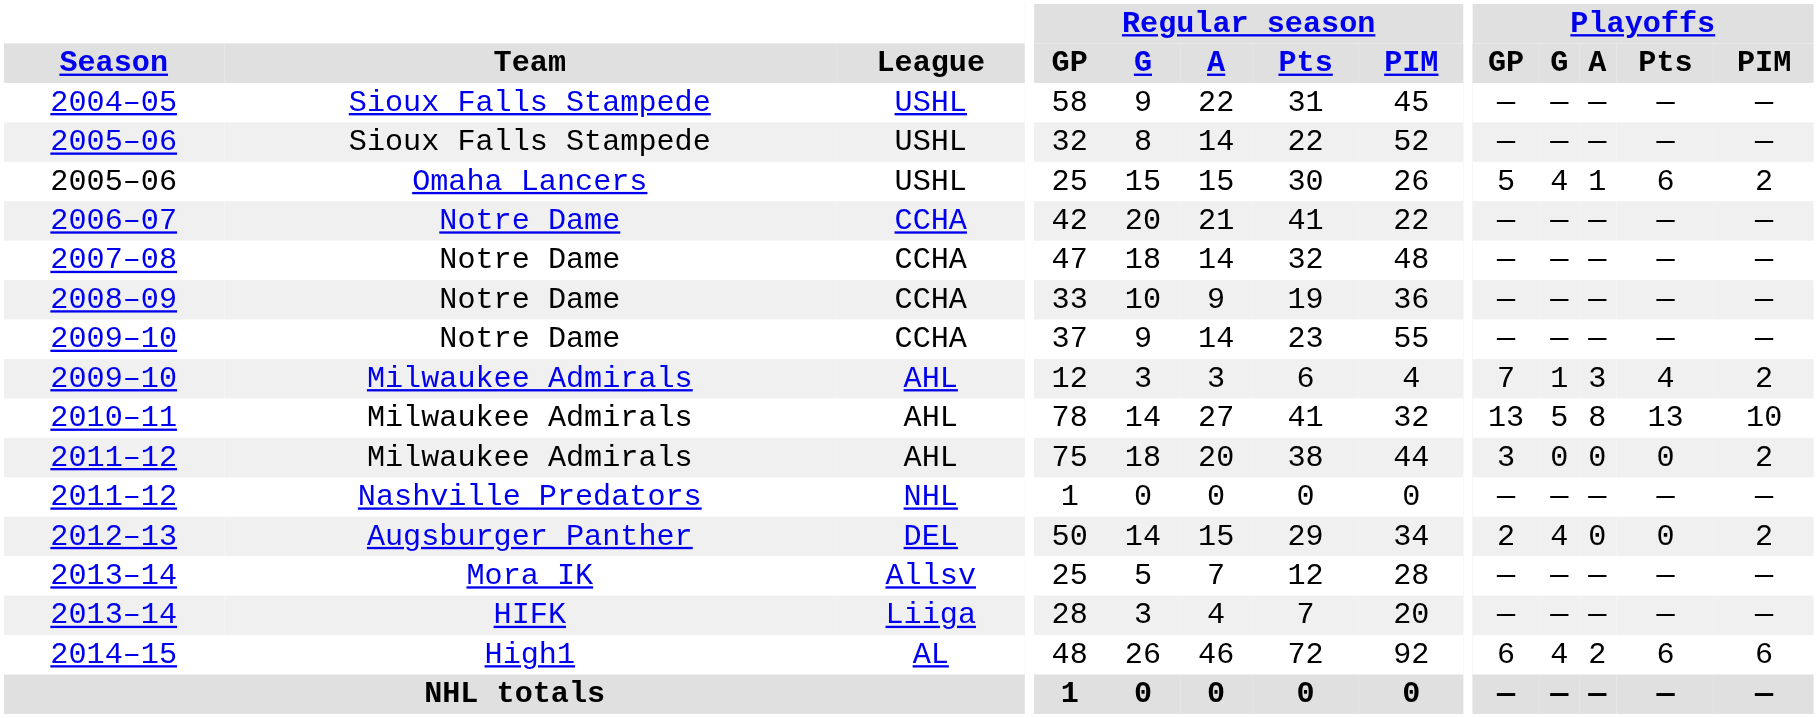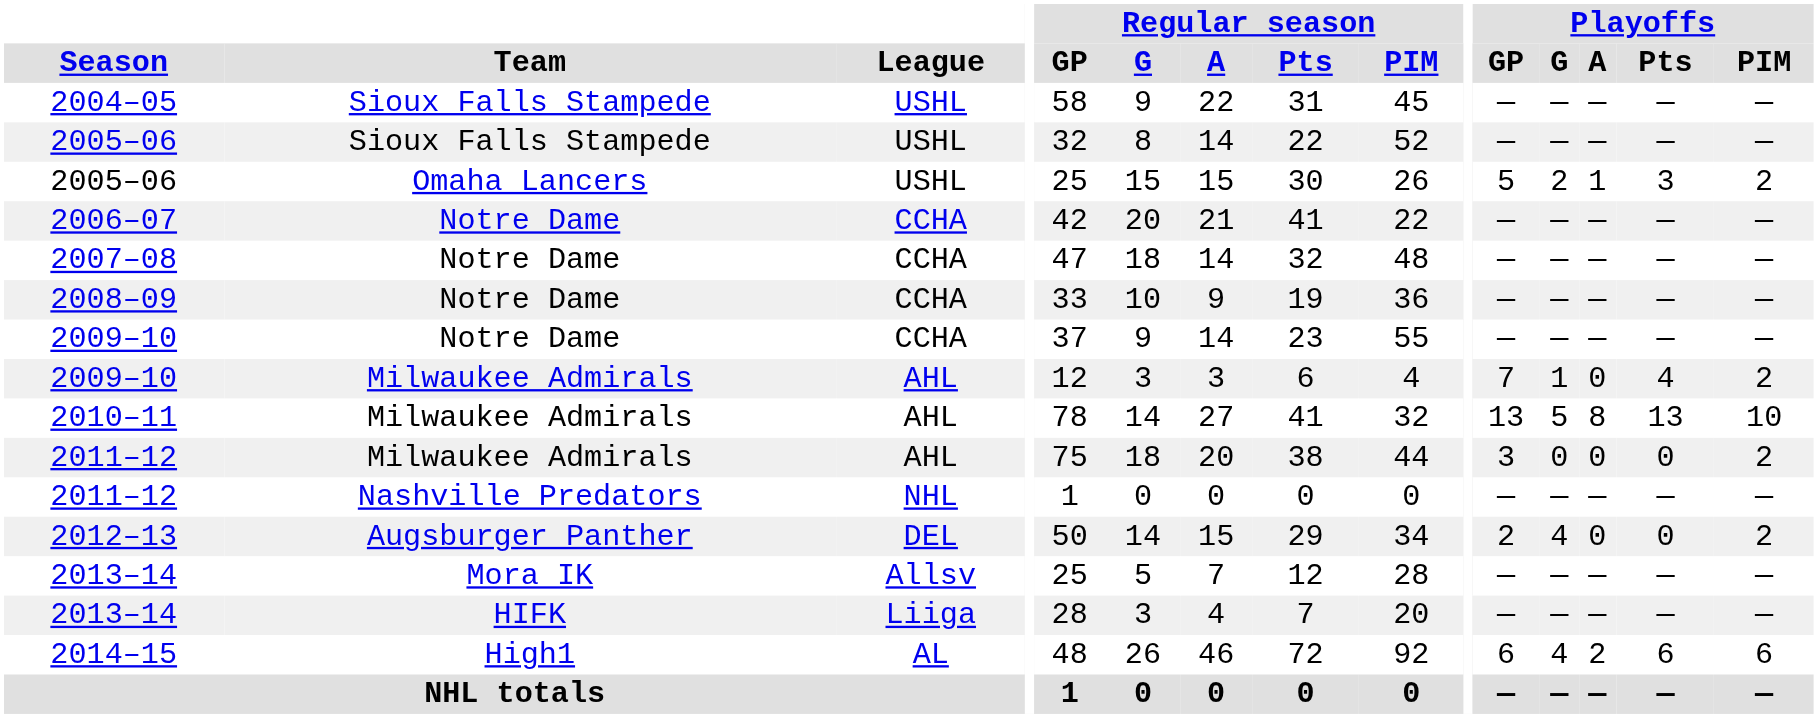2005–06 / Omaha Lancers | Playoffs / G: 4 -> 2
2005–06 / Omaha Lancers | Playoffs / Pts: 6 -> 3
2009–10 / Milwaukee Admirals | Playoffs / A: 3 -> 0
